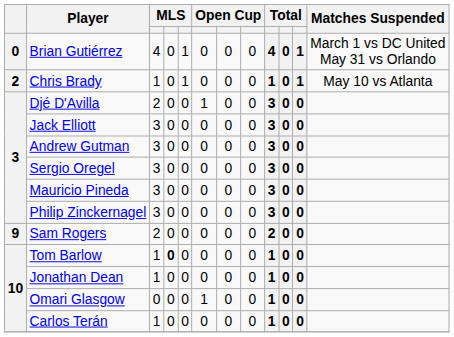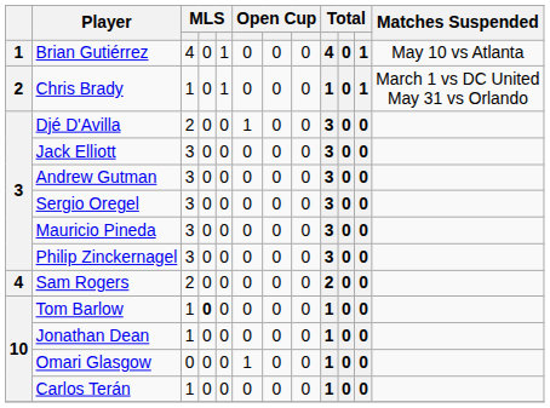Brian Gutiérrez | column 1: 0 -> 1
Brian Gutiérrez | Matches Suspended: March 1 vs DC United May 31 vs Orlando -> May 10 vs Atlanta
Chris Brady | Matches Suspended: May 10 vs Atlanta -> March 1 vs DC United May 31 vs Orlando
Sam Rogers | column 1: 9 -> 4
